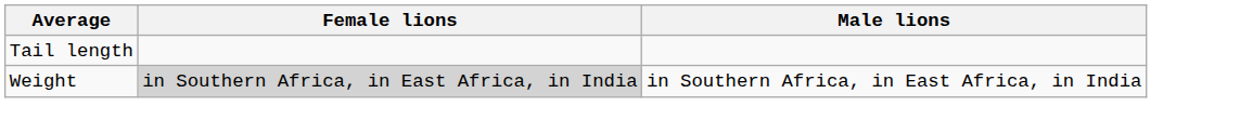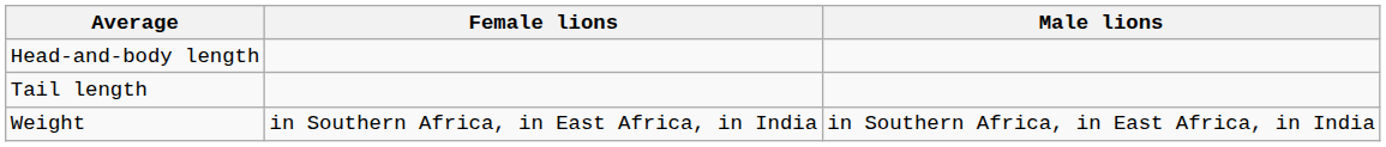+ row: Head-and-body length
Weight | Female lions: lightgrey background -> no background
